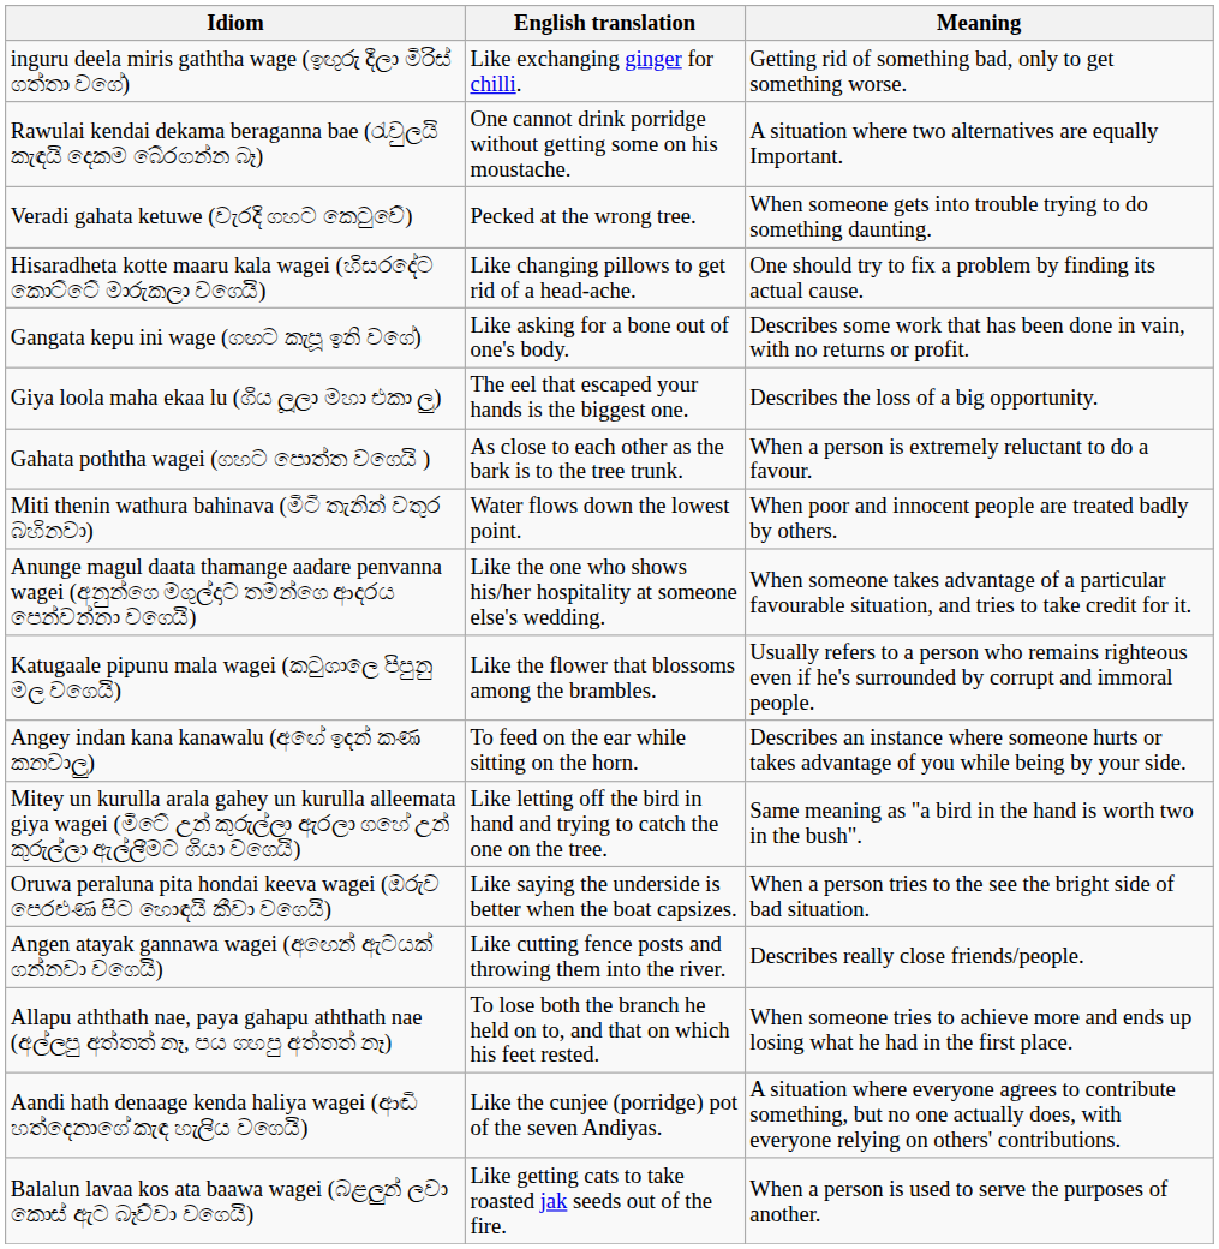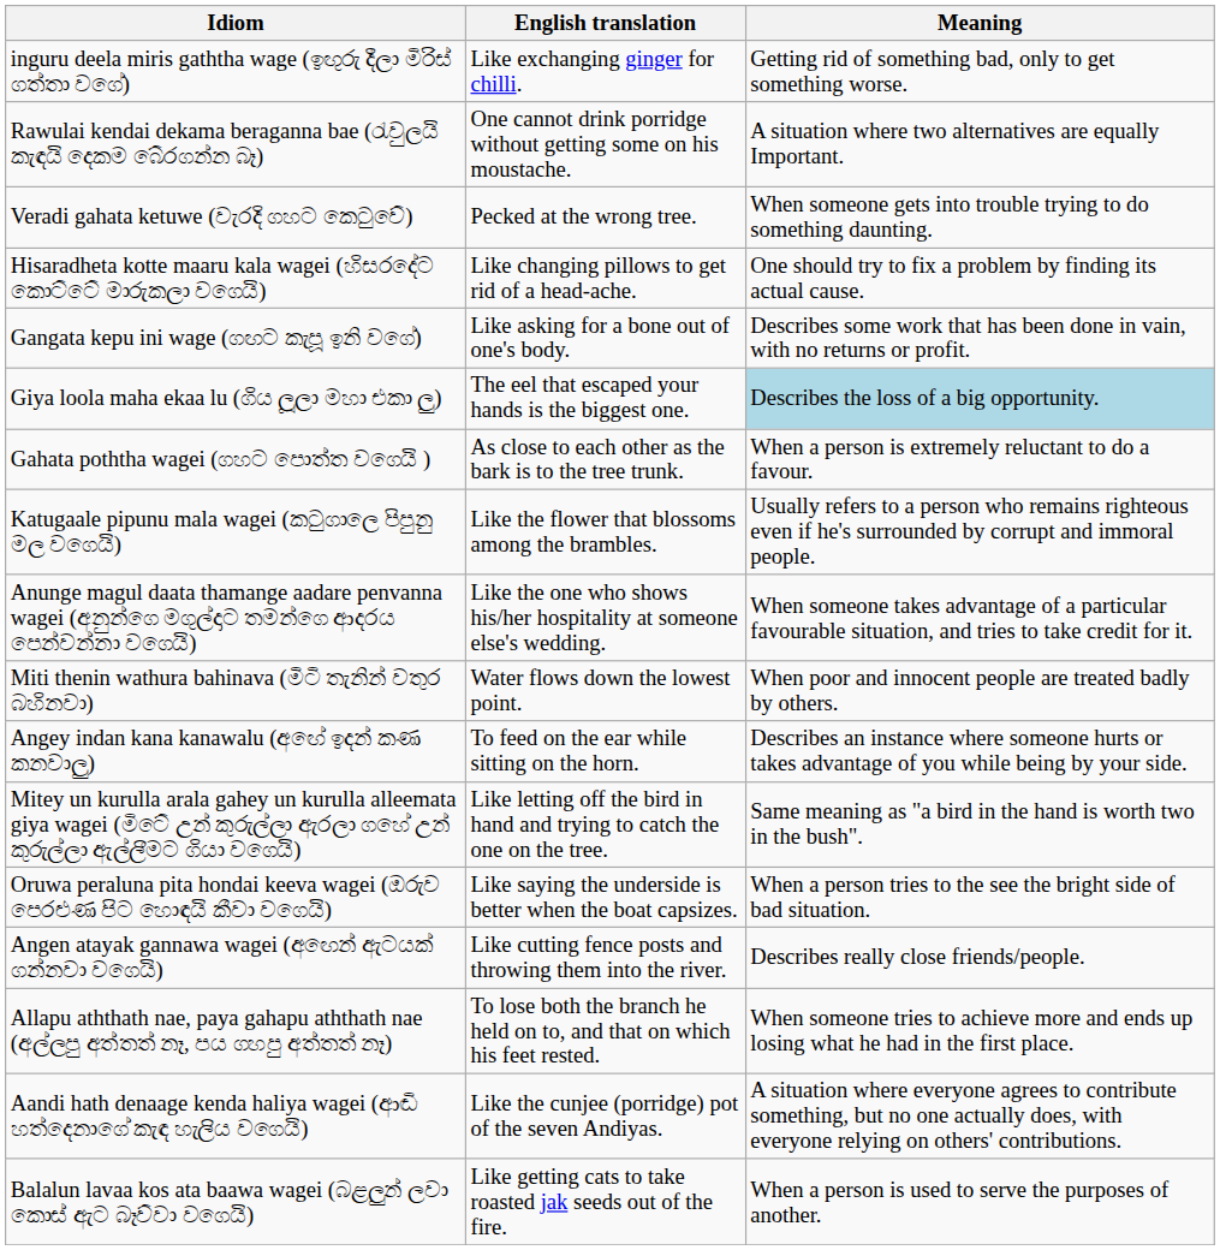Giya loola maha ekaa lu (ගිය ලූලා මහා එකා ලු) | Meaning: no background -> lightblue background
rows swapped: Miti thenin wathura bahinava (මිටි තැනින් වතුර බහිනවා) <-> Katugaale pipunu mala wagei (කටුගාලෙ පිපුනු මල වගෙයි)
